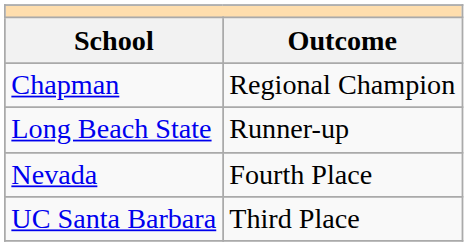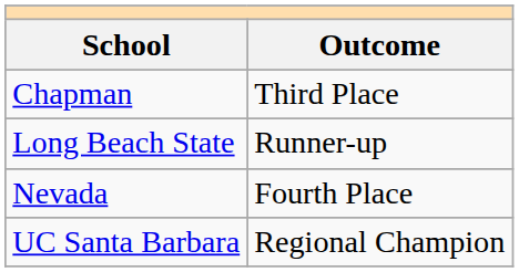Chapman | Outcome: Regional Champion -> Third Place
UC Santa Barbara | Outcome: Third Place -> Regional Champion
